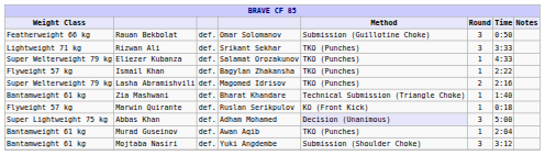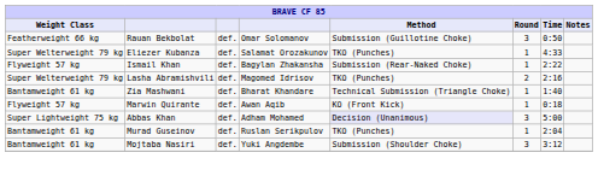- row: Lightweight 71 kg | Rizwan Ali | def. | Srikant Sekhar | TKO (Punches) | 3 | 3:33
Ismail Khan | Method: TKO (Punches) -> Submission (Rear-Naked Choke)
Marwin Quirante | column 4: Ruslan Serikpulov -> Awan Aqib
Murad Guseinov | column 4: Awan Aqib -> Ruslan Serikpulov
